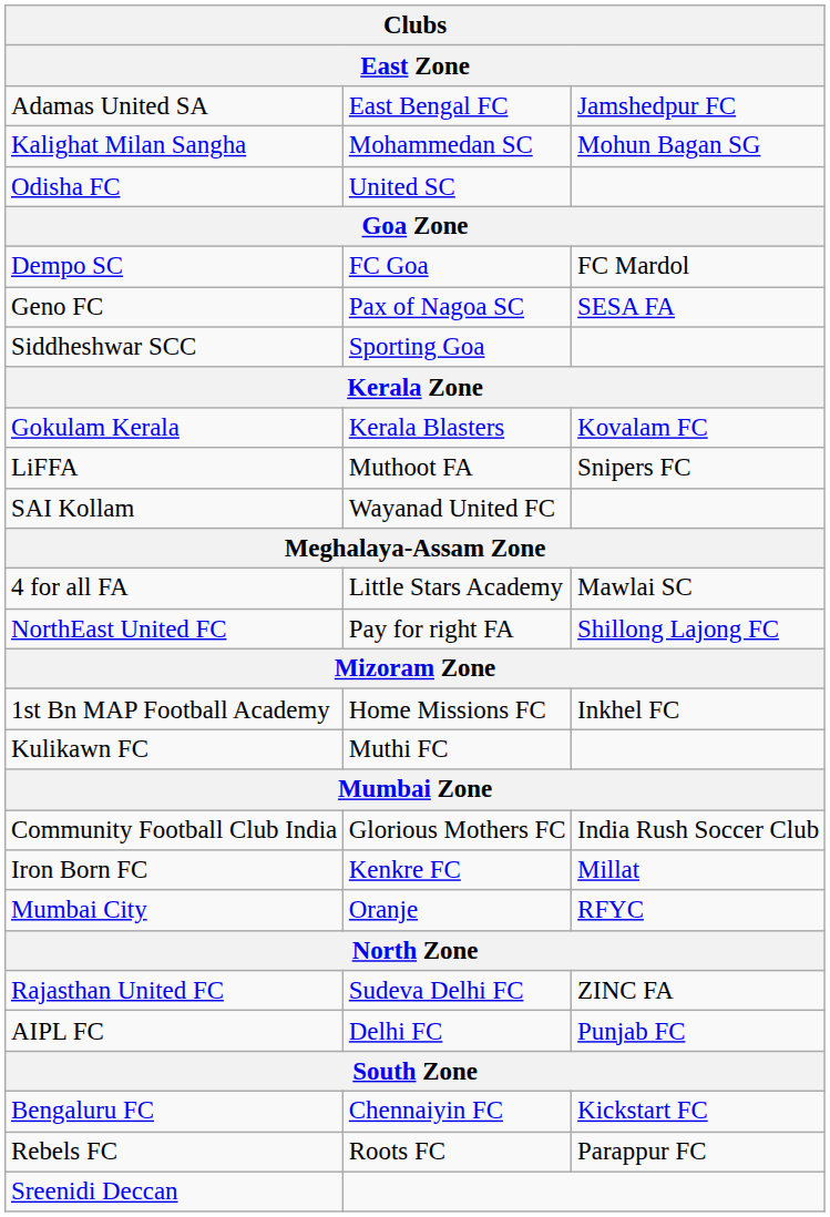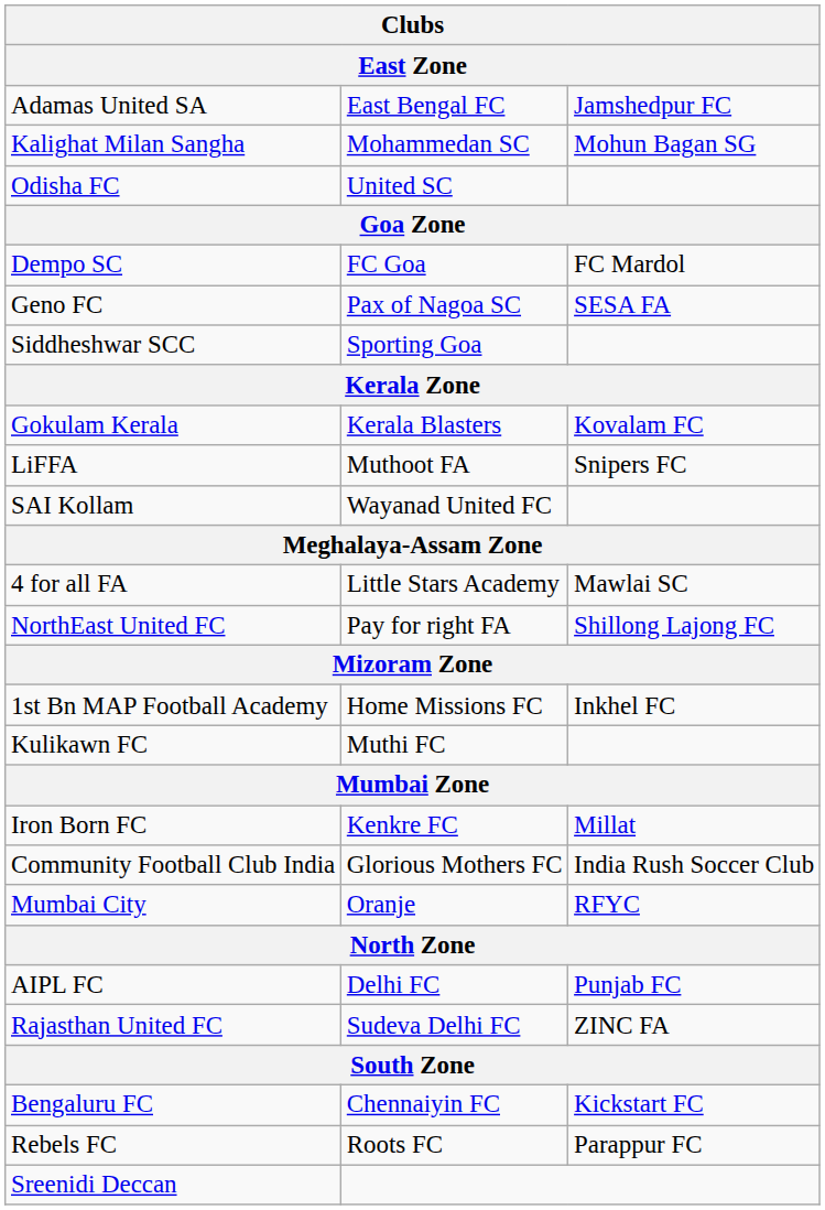rows swapped: Community Football Club India <-> Iron Born FC
rows swapped: AIPL FC <-> Rajasthan United FC
